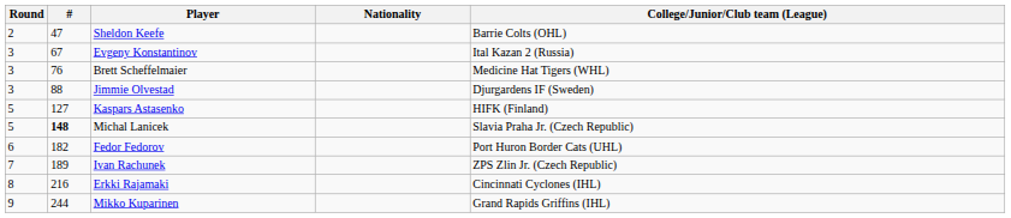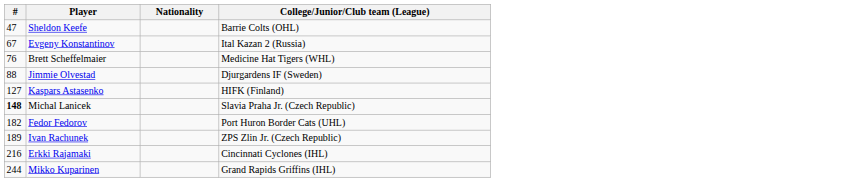- column: Round | 2 | 3 | 3 | 3 | 5 | 5 | 6 | 7 | 8 | 9
